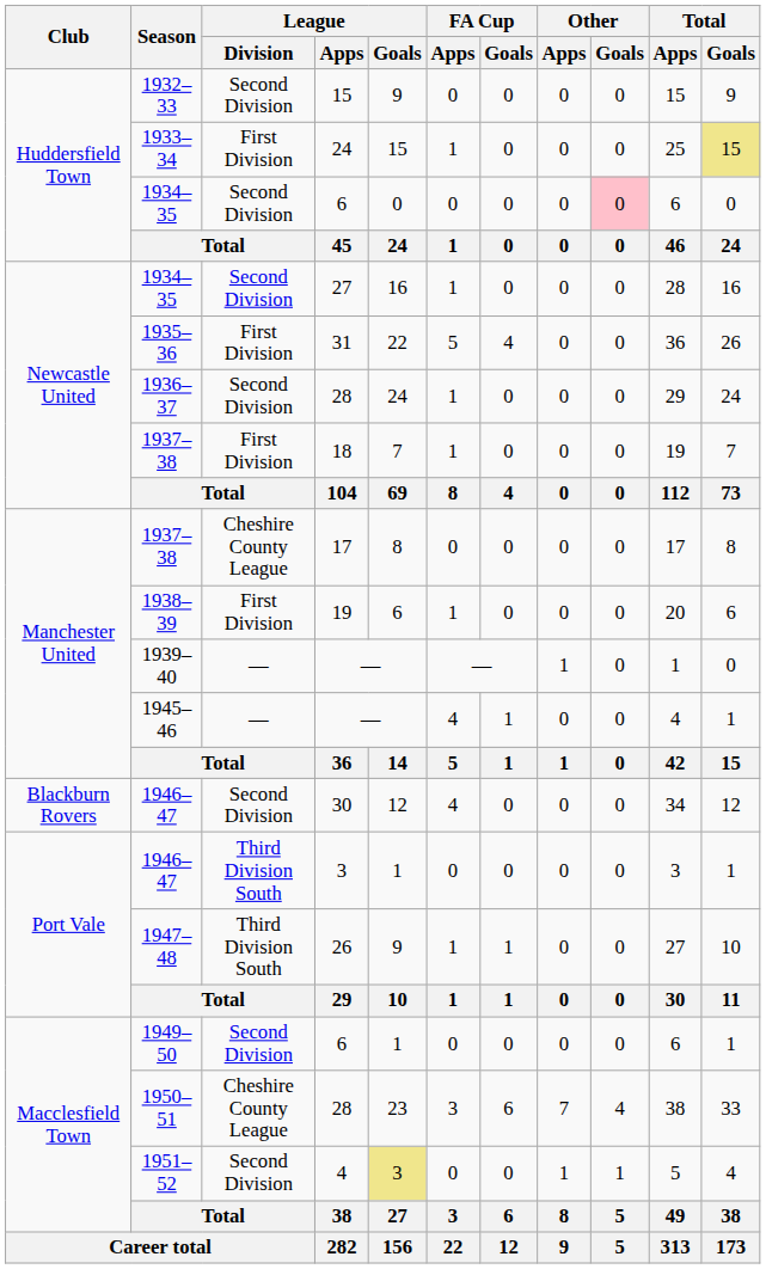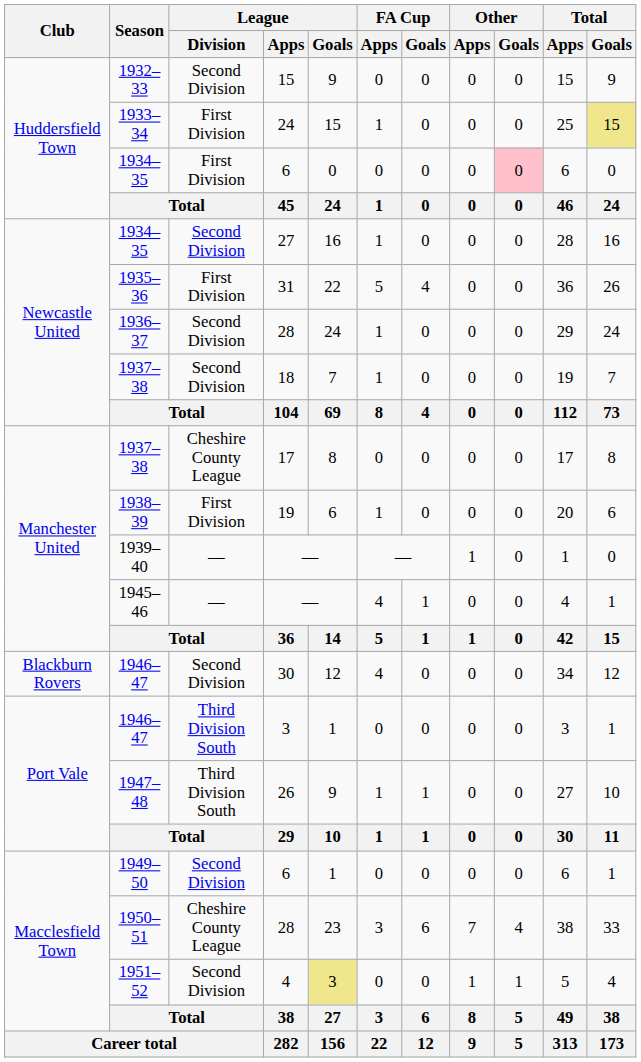1934–35 / 6 | League / Division: Second Division -> First Division
1937–38 / 18 | League / Division: First Division -> Second Division
